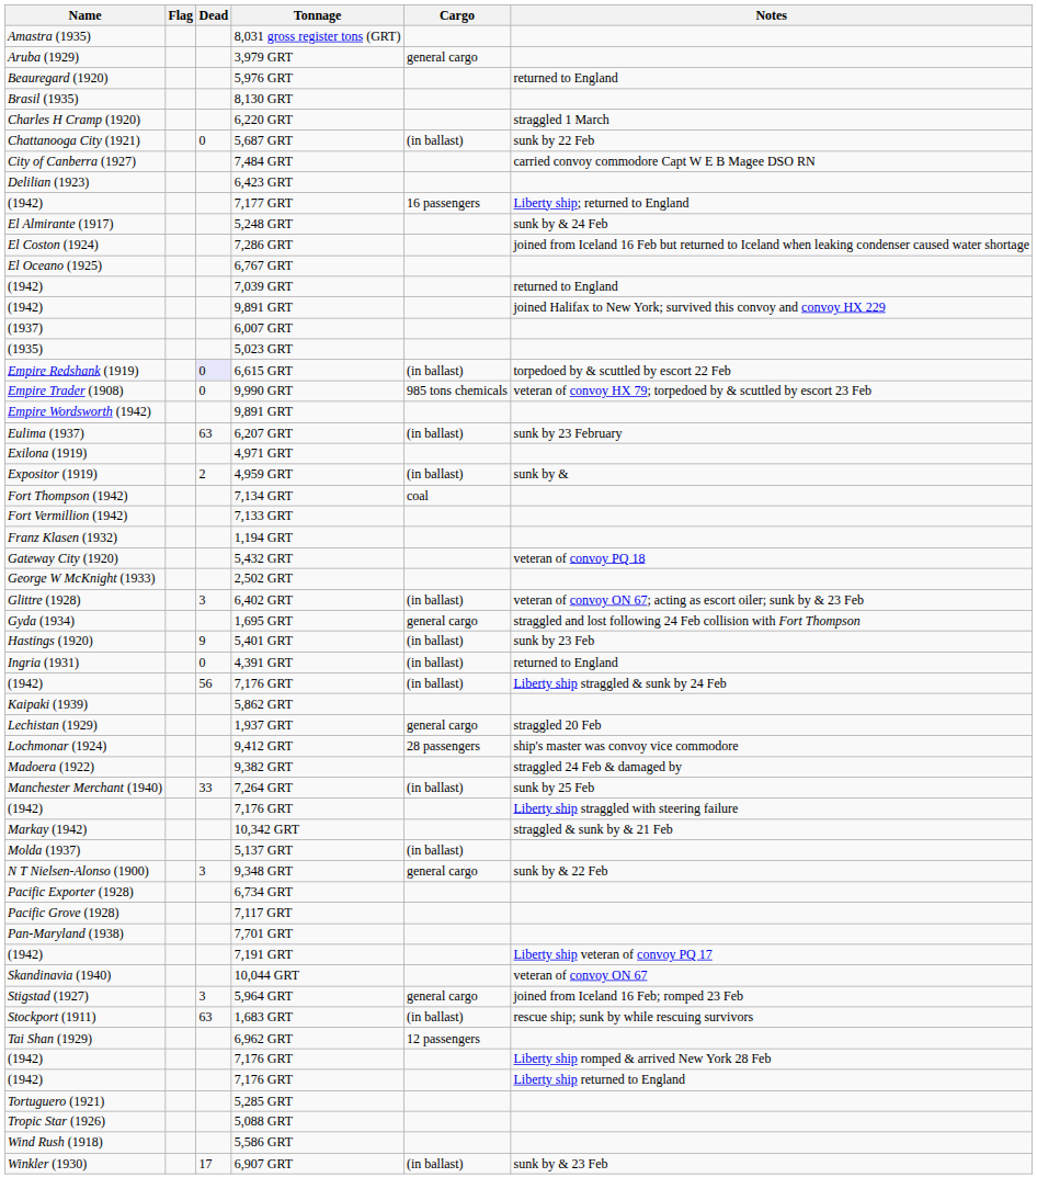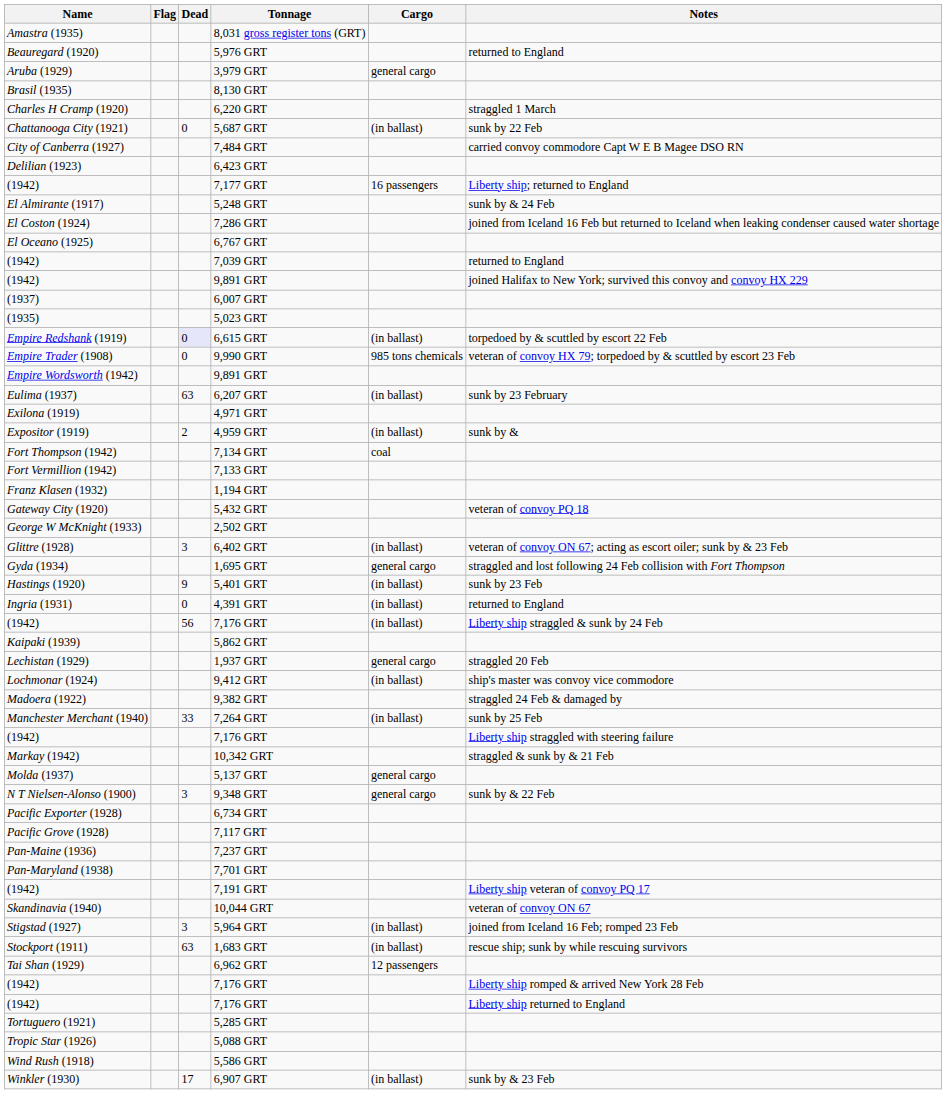rows swapped: 3,979 GRT <-> 5,976 GRT
9,412 GRT | Cargo: 28 passengers -> (in ballast)
5,137 GRT | Cargo: (in ballast) -> general cargo
+ row: Pan-Maine (1936) | 7,237 GRT
5,964 GRT | Cargo: general cargo -> (in ballast)
